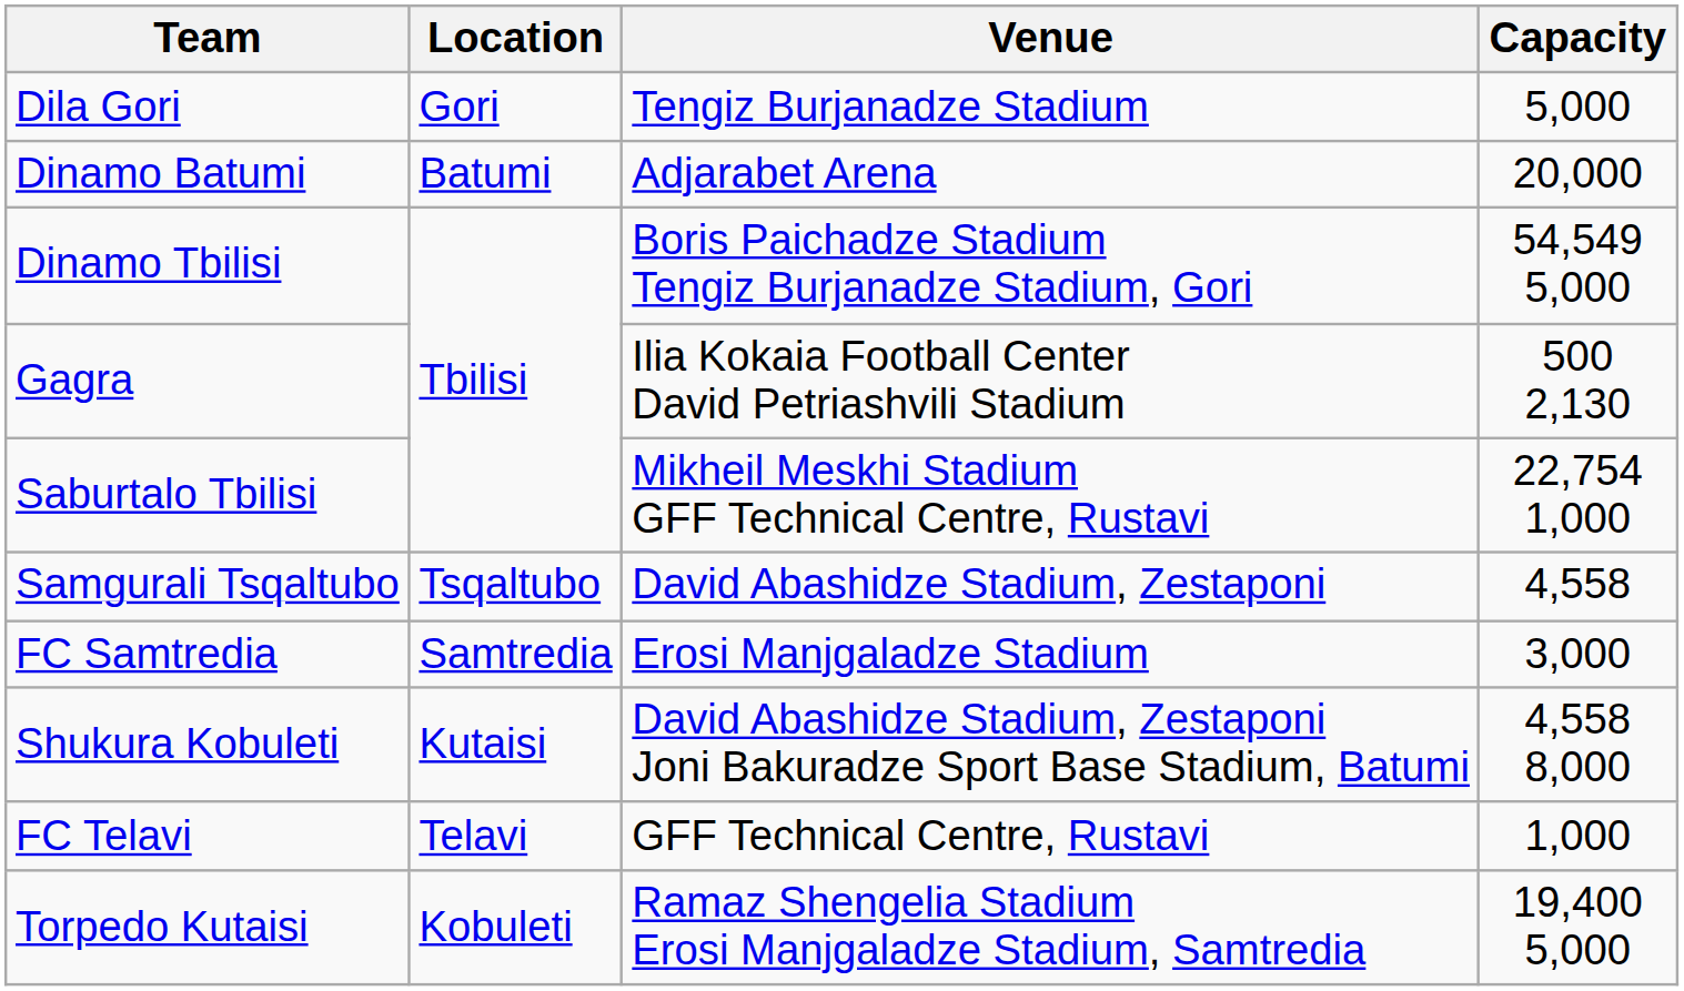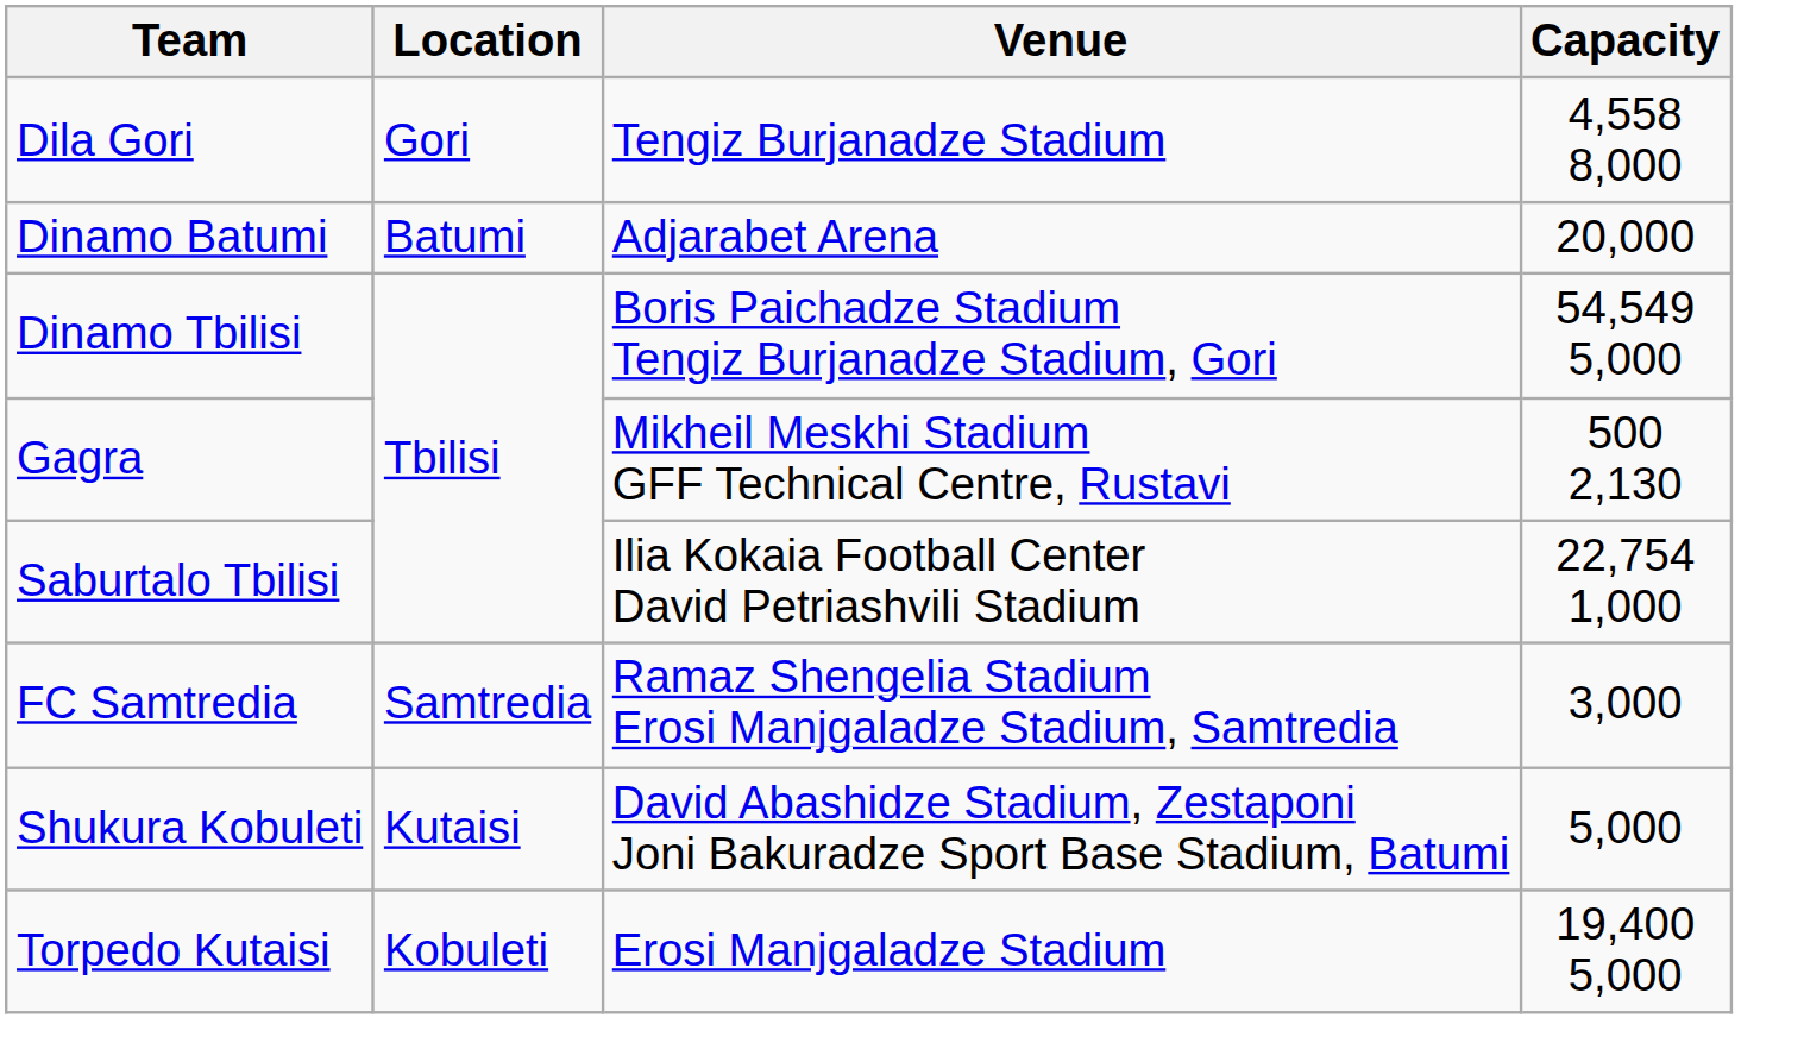Dila Gori | Capacity: 5,000 -> 4,558 8,000
Gagra | Venue: Ilia Kokaia Football Center David Petriashvili Stadium -> Mikheil Meskhi Stadium GFF Technical Centre, Rustavi
Saburtalo Tbilisi | Venue: Mikheil Meskhi Stadium GFF Technical Centre, Rustavi -> Ilia Kokaia Football Center David Petriashvili Stadium
- row: Samgurali Tsqaltubo | Tsqaltubo | David Abashidze Stadium, Zestaponi | 4,558
FC Samtredia | Venue: Erosi Manjgaladze Stadium -> Ramaz Shengelia Stadium Erosi Manjgaladze Stadium, Samtredia
Shukura Kobuleti | Capacity: 4,558 8,000 -> 5,000
- row: FC Telavi | Telavi | GFF Technical Centre, Rustavi | 1,000
Torpedo Kutaisi | Venue: Ramaz Shengelia Stadium Erosi Manjgaladze Stadium, Samtredia -> Erosi Manjgaladze Stadium
